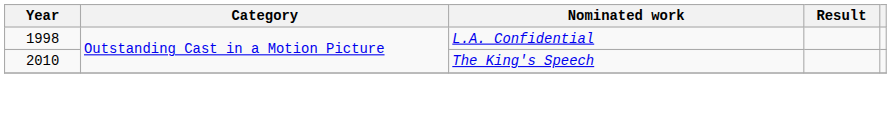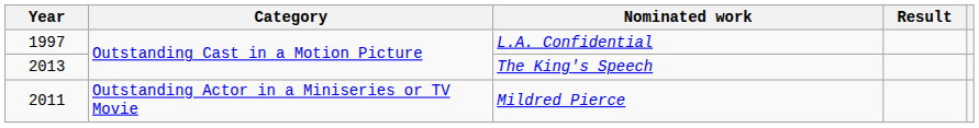L.A. Confidential | Year: 1998 -> 1997
The King's Speech | Year: 2010 -> 2013
+ row: 2011 | Outstanding Actor in a Miniseries or TV Movie | Mildred Pierce
